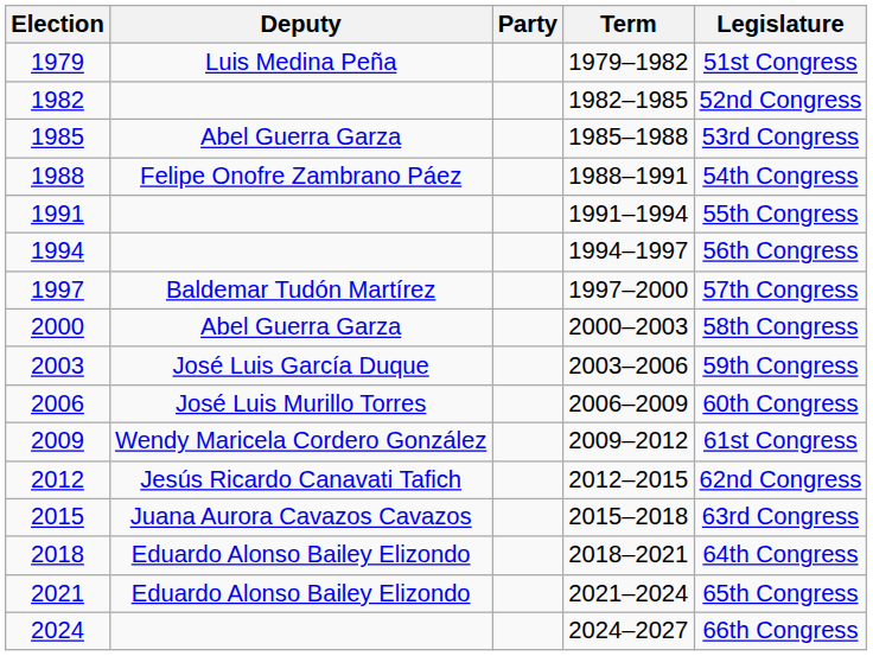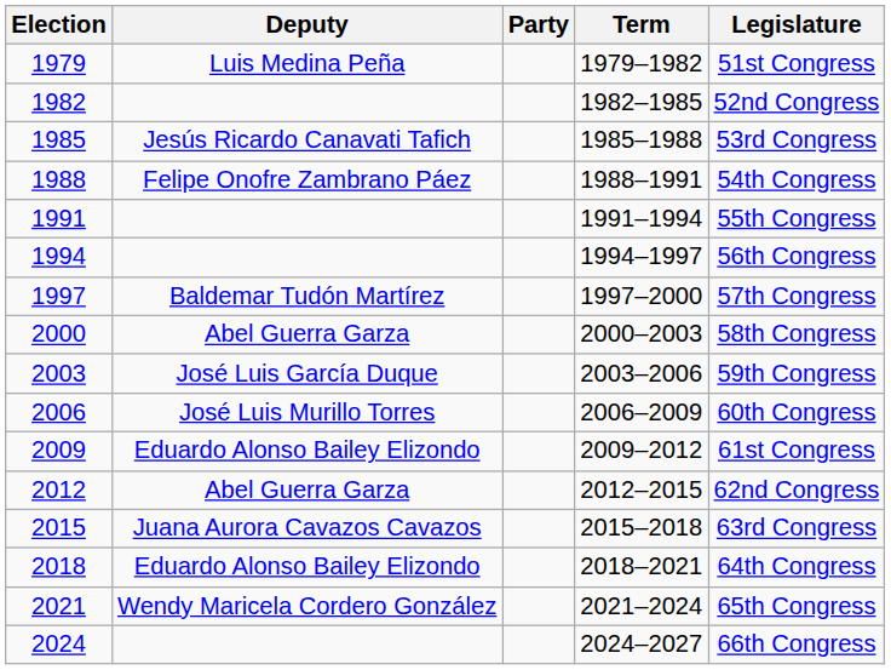1985 | Deputy: Abel Guerra Garza -> Jesús Ricardo Canavati Tafich
2009 | Deputy: Wendy Maricela Cordero González -> Eduardo Alonso Bailey Elizondo
2012 | Deputy: Jesús Ricardo Canavati Tafich -> Abel Guerra Garza
2021 | Deputy: Eduardo Alonso Bailey Elizondo -> Wendy Maricela Cordero González
